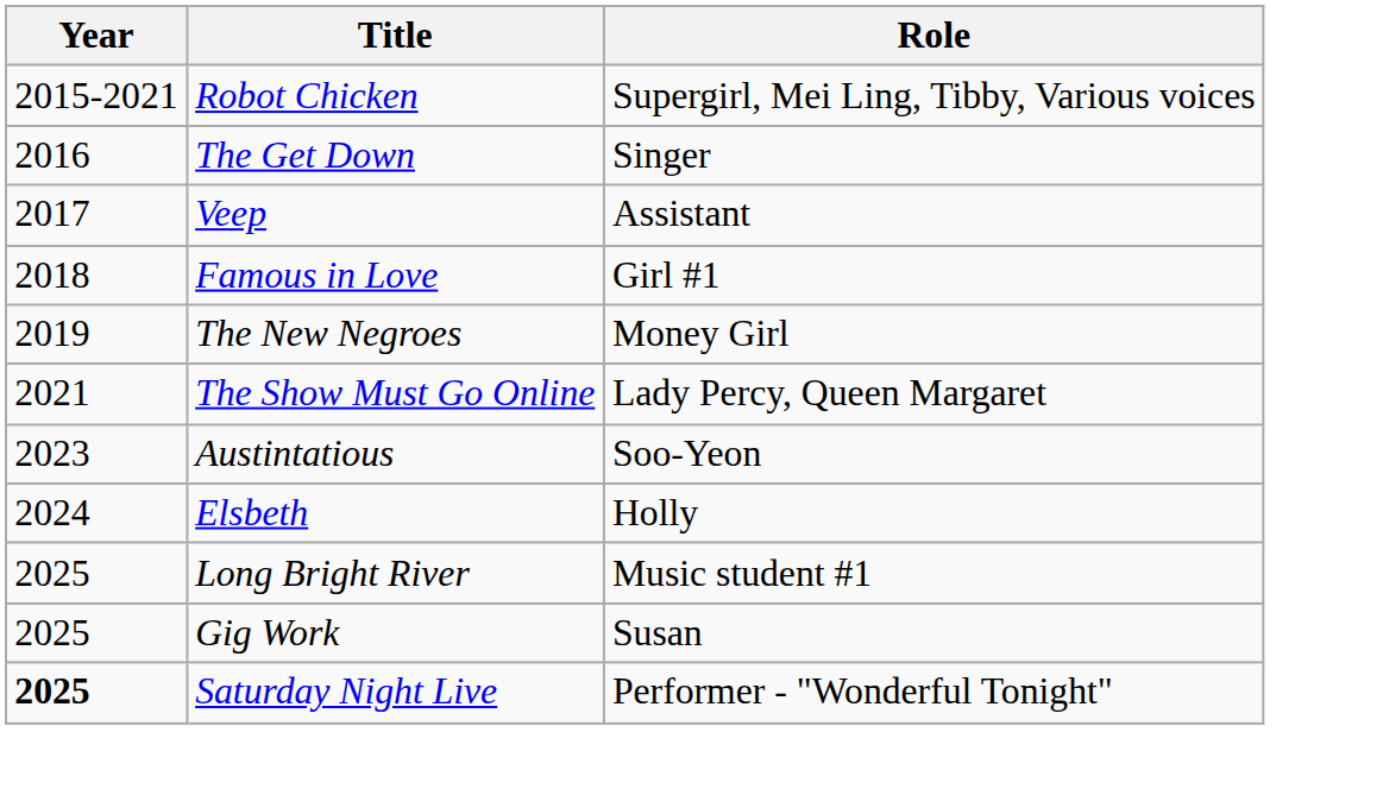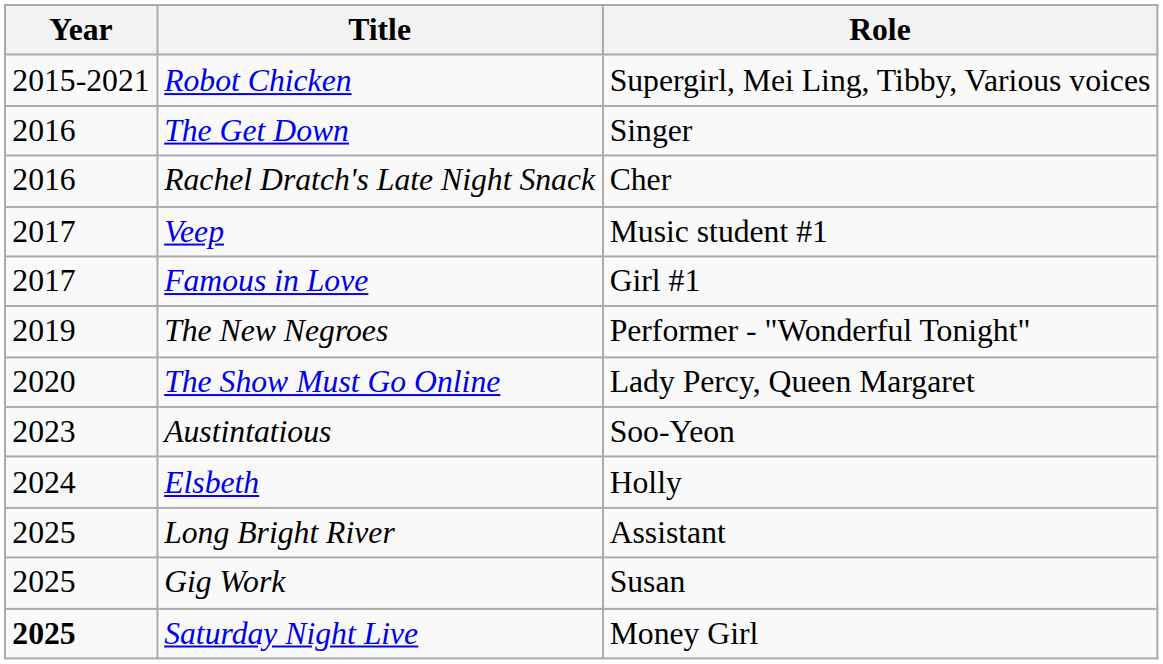+ row: 2016 | Rachel Dratch's Late Night Snack | Cher
Veep | Role: Assistant -> Music student #1
Famous in Love | Year: 2018 -> 2017
The New Negroes | Role: Money Girl -> Performer - "Wonderful Tonight"
The Show Must Go Online | Year: 2021 -> 2020
Long Bright River | Role: Music student #1 -> Assistant
Saturday Night Live | Role: Performer - "Wonderful Tonight" -> Money Girl
